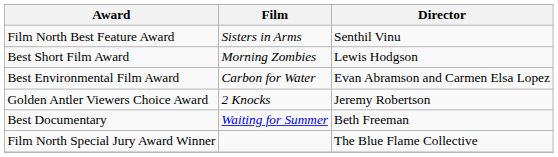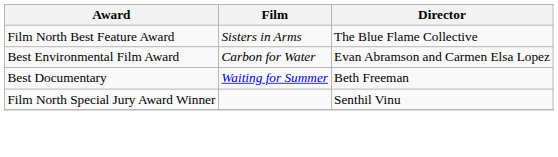Film North Best Feature Award | Director: Senthil Vinu -> The Blue Flame Collective
- row: Best Short Film Award | Morning Zombies | Lewis Hodgson
- row: Golden Antler Viewers Choice Award | 2 Knocks | Jeremy Robertson
Film North Special Jury Award Winner | Director: The Blue Flame Collective -> Senthil Vinu
